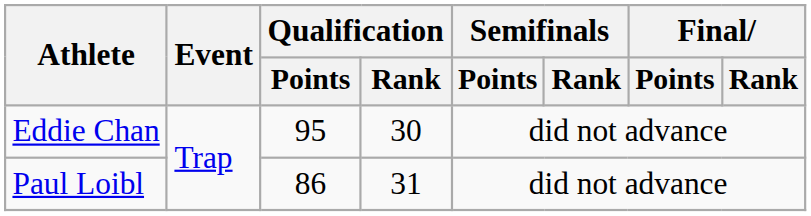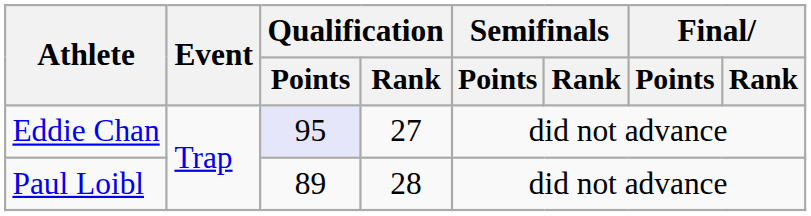Eddie Chan | Qualification / Points: no background -> lavender background
Eddie Chan | Qualification / Rank: 30 -> 27
Paul Loibl | Qualification / Points: 86 -> 89
Paul Loibl | Qualification / Rank: 31 -> 28
